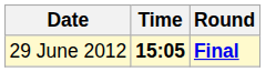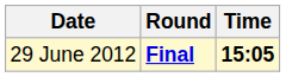columns swapped: Time <-> Round
